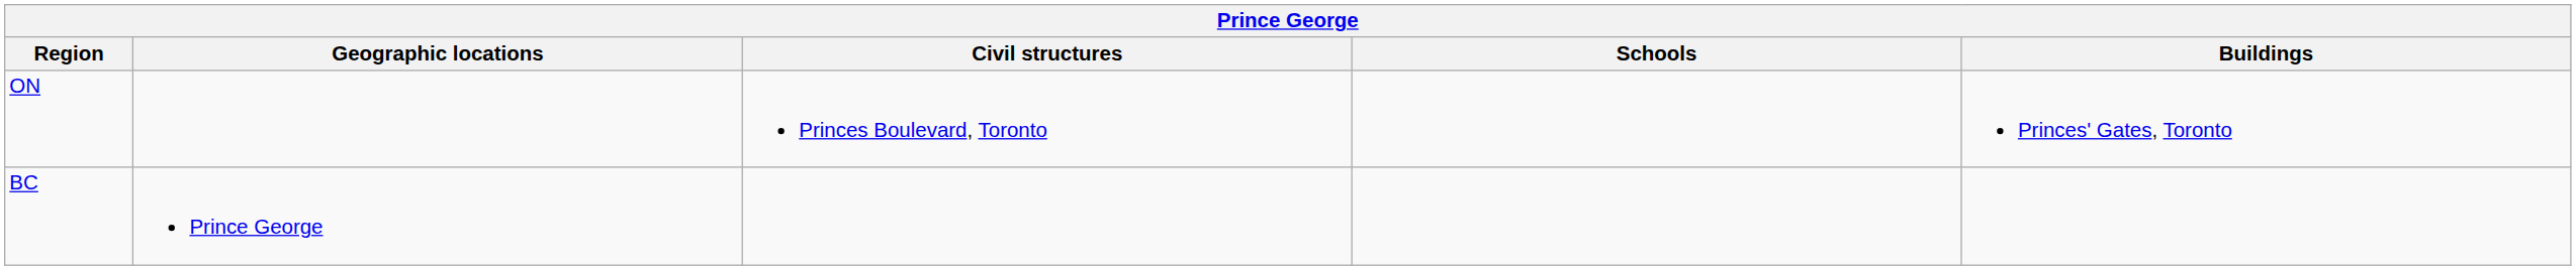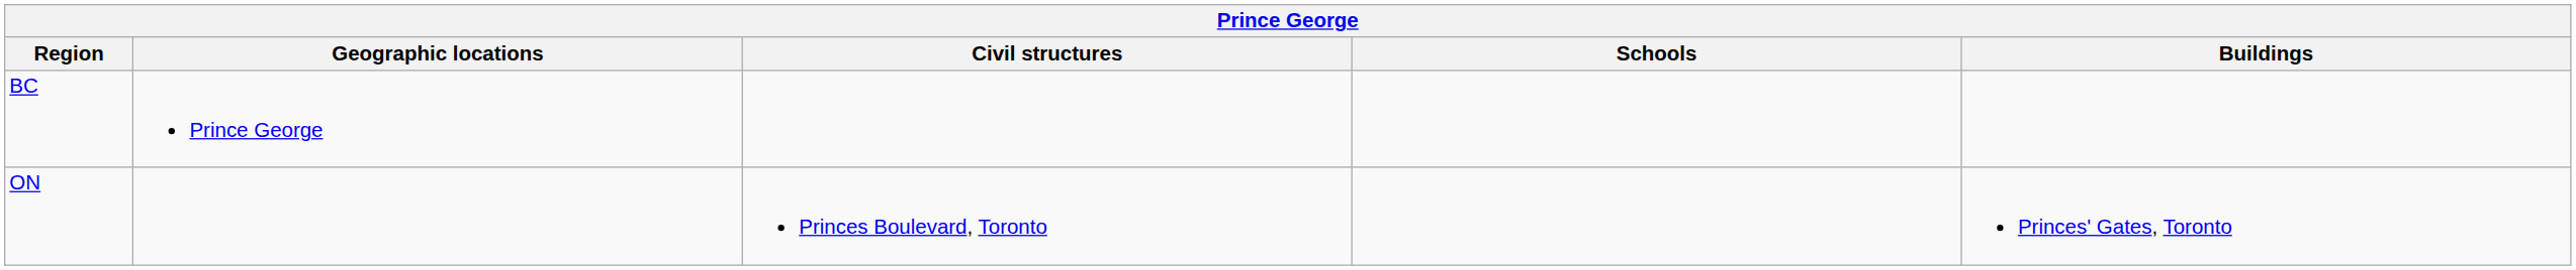rows swapped: BC <-> ON
